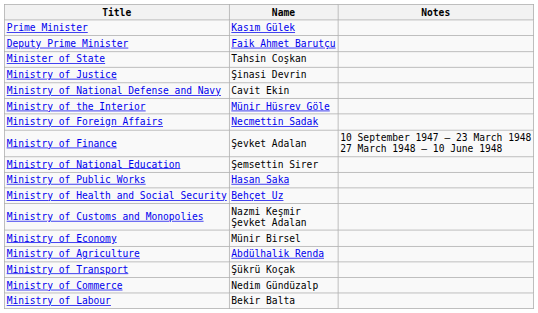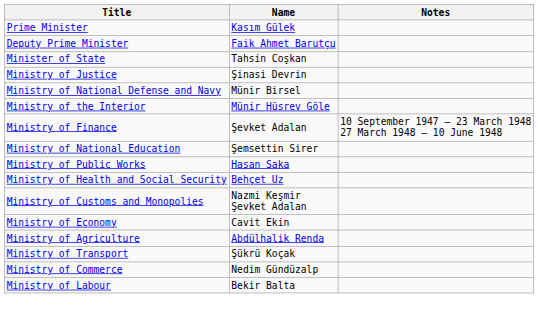Ministry of National Defense and Navy | Name: Cavit Ekin -> Münir Birsel
- row: Ministry of Foreign Affairs | Necmettin Sadak
Ministry of Economy | Name: Münir Birsel -> Cavit Ekin
